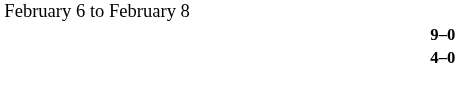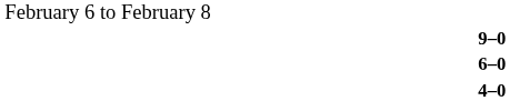+ row: 6–0
